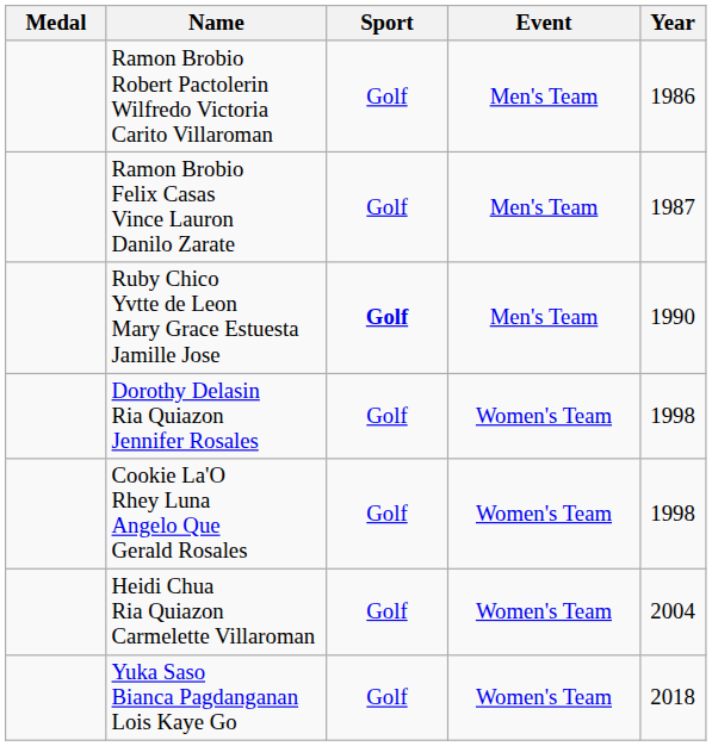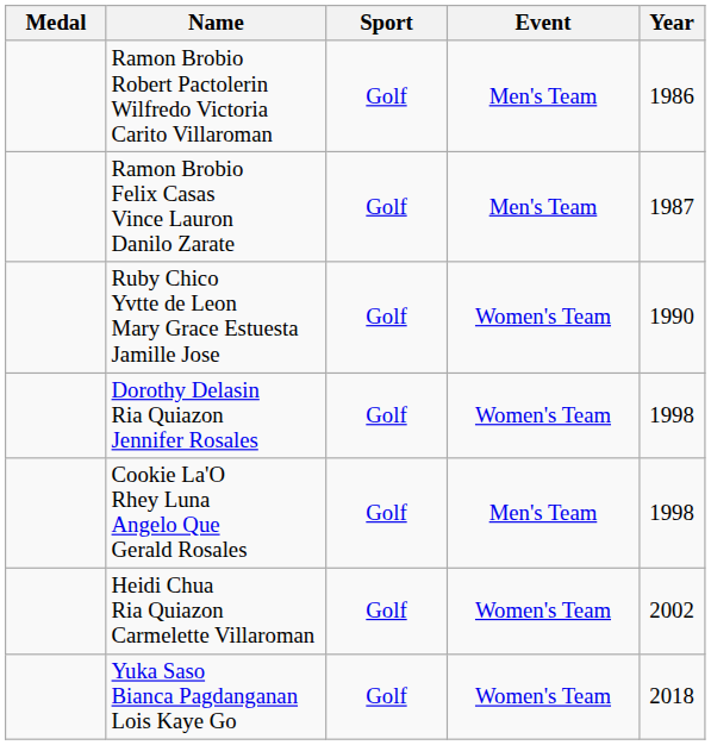Ruby Chico Yvtte de Leon Mary Grace Estuesta Jamille Jose | Sport: bold -> normal
Ruby Chico Yvtte de Leon Mary Grace Estuesta Jamille Jose | Event: Men's Team -> Women's Team
Cookie La'O Rhey Luna Angelo Que Gerald Rosales | Event: Women's Team -> Men's Team
Heidi Chua Ria Quiazon Carmelette Villaroman | Year: 2004 -> 2002
